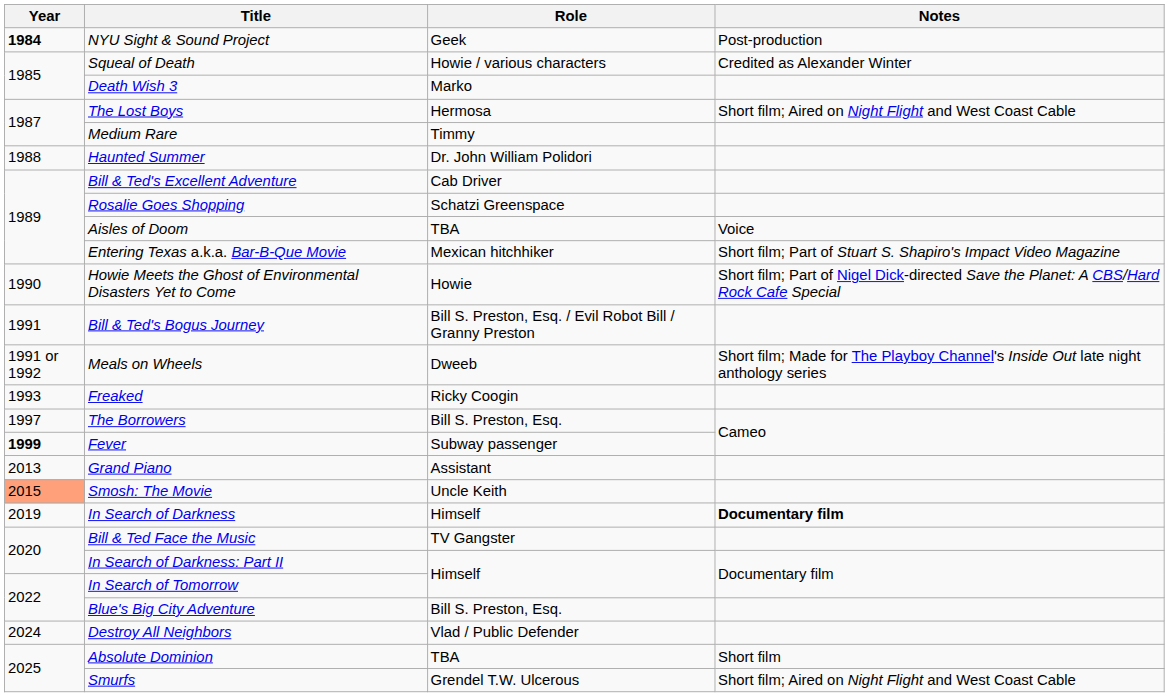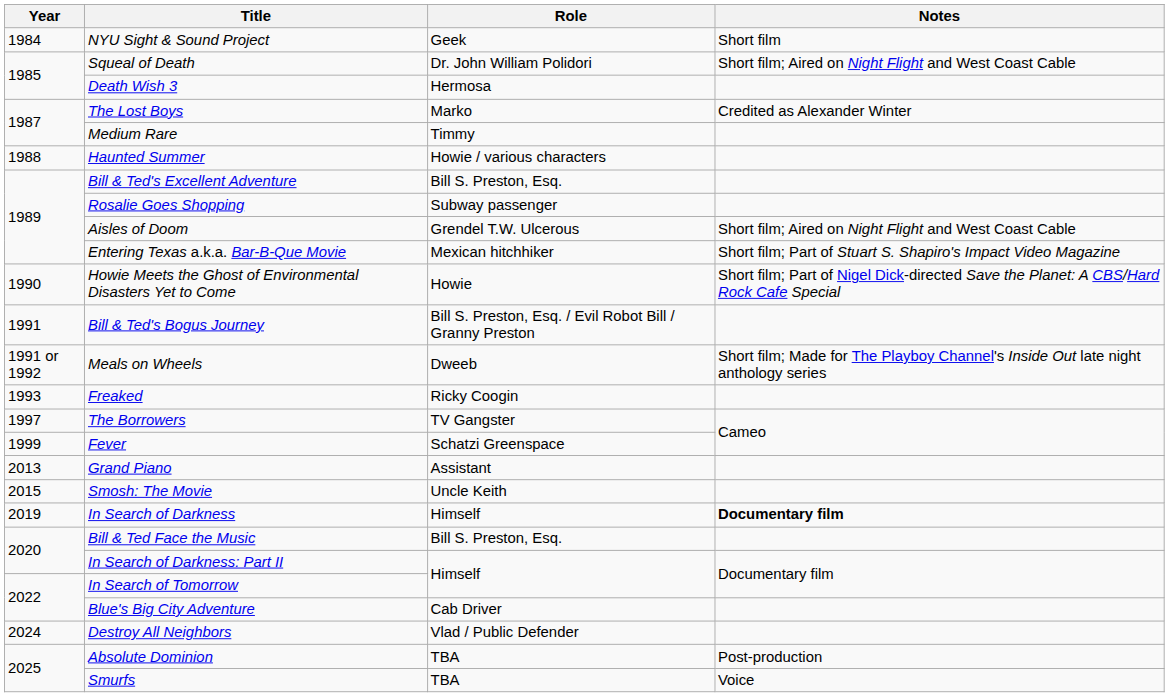NYU Sight & Sound Project | Year: bold -> normal
NYU Sight & Sound Project | Notes: Post-production -> Short film
Squeal of Death | Role: Howie / various characters -> Dr. John William Polidori
Squeal of Death | Notes: Credited as Alexander Winter -> Short film; Aired on Night Flight and West Coast Cable
Death Wish 3 | Role: Marko -> Hermosa
The Lost Boys | Role: Hermosa -> Marko
The Lost Boys | Notes: Short film; Aired on Night Flight and West Coast Cable -> Credited as Alexander Winter
Haunted Summer | Role: Dr. John William Polidori -> Howie / various characters
Bill & Ted's Excellent Adventure | Role: Cab Driver -> Bill S. Preston, Esq.
Rosalie Goes Shopping | Role: Schatzi Greenspace -> Subway passenger
Aisles of Doom | Role: TBA -> Grendel T.W. Ulcerous
Aisles of Doom | Notes: Voice -> Short film; Aired on Night Flight and West Coast Cable
The Borrowers | Role: Bill S. Preston, Esq. -> TV Gangster
Fever | Year: bold -> normal
Fever | Role: Subway passenger -> Schatzi Greenspace
Smosh: The Movie | Year: lightsalmon background -> no background
Bill & Ted Face the Music | Role: TV Gangster -> Bill S. Preston, Esq.
Blue's Big City Adventure | Role: Bill S. Preston, Esq. -> Cab Driver
Absolute Dominion | Notes: Short film -> Post-production
Smurfs | Role: Grendel T.W. Ulcerous -> TBA
Smurfs | Notes: Short film; Aired on Night Flight and West Coast Cable -> Voice
